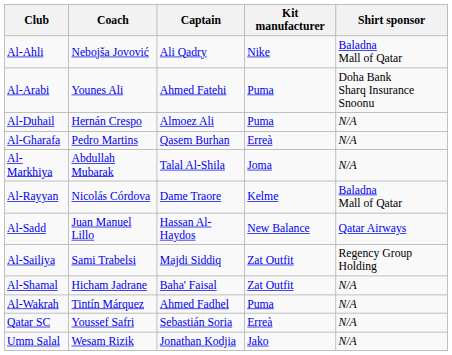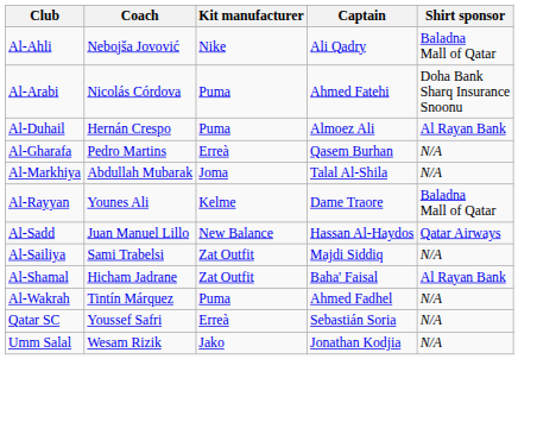columns swapped: Captain <-> Kit manufacturer
Al-Arabi | Coach: Younes Ali -> Nicolás Córdova
Al-Duhail | Shirt sponsor: N/A -> Al Rayan Bank
Al-Rayyan | Coach: Nicolás Córdova -> Younes Ali
Al-Sailiya | Shirt sponsor: Regency Group Holding -> N/A
Al-Shamal | Shirt sponsor: N/A -> Al Rayan Bank
